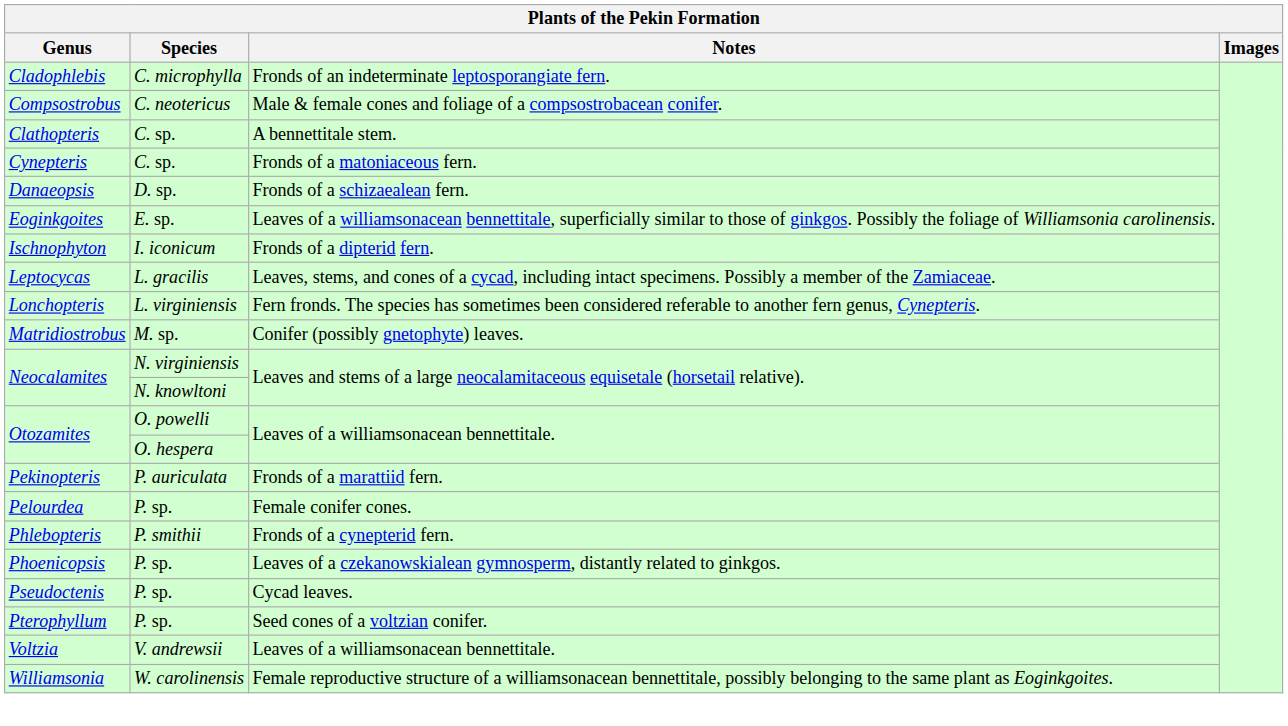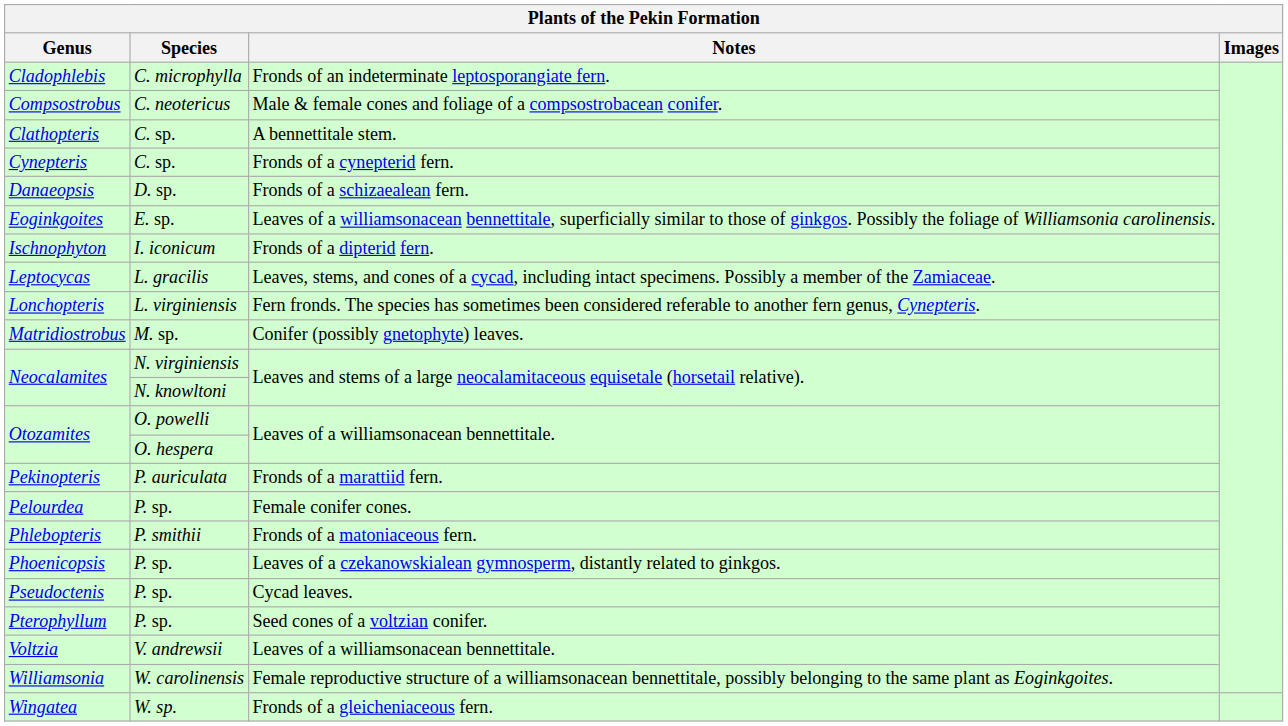Cynepteris | Notes: Fronds of a matoniaceous fern. -> Fronds of a cynepterid fern.
Phlebopteris | Notes: Fronds of a cynepterid fern. -> Fronds of a matoniaceous fern.
+ row: Wingatea | W. sp. | Fronds of a gleicheniaceous fern.
